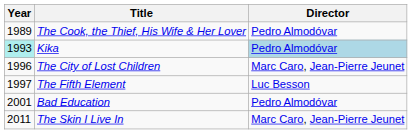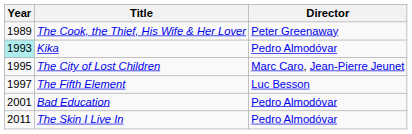The Cook, the Thief, His Wife & Her Lover | Director: Pedro Almodóvar -> Peter Greenaway
Kika | Director: lightblue background -> no background
The City of Lost Children | Year: 1996 -> 1995
The Skin I Live In | Director: Marc Caro, Jean-Pierre Jeunet -> Pedro Almodóvar
